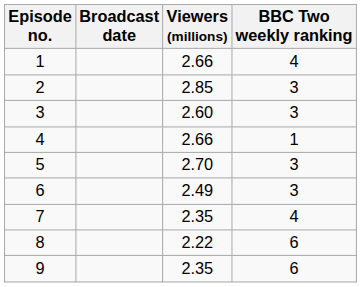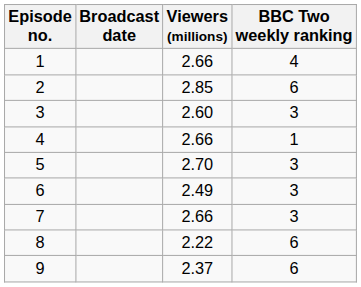2 | BBC Two weekly ranking: 3 -> 6
7 | Viewers (millions): 2.35 -> 2.66
7 | BBC Two weekly ranking: 4 -> 3
9 | Viewers (millions): 2.35 -> 2.37
